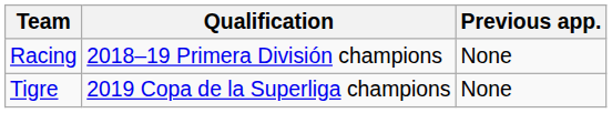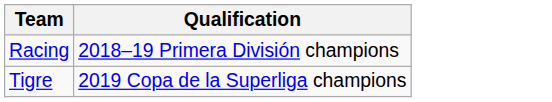- column: Previous app. | None | None
